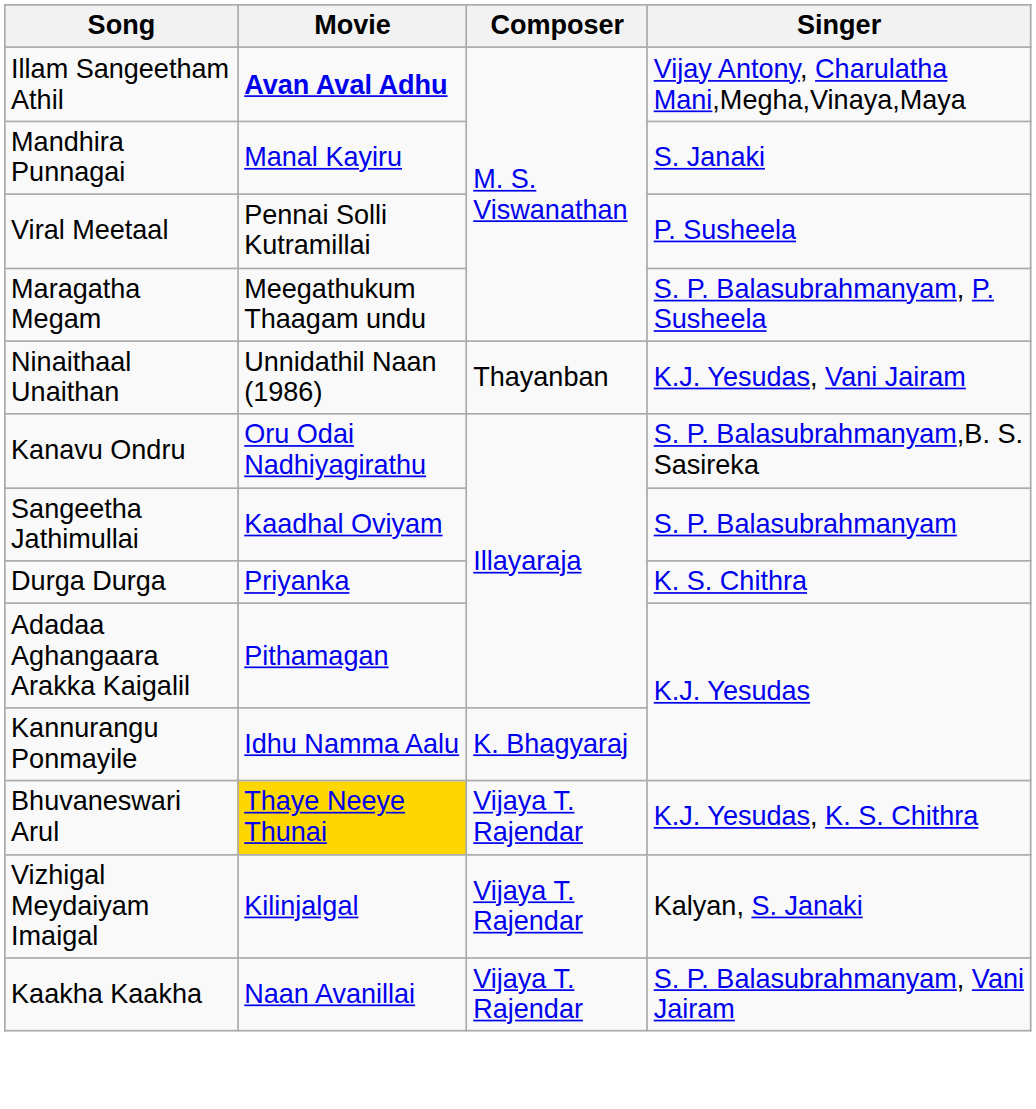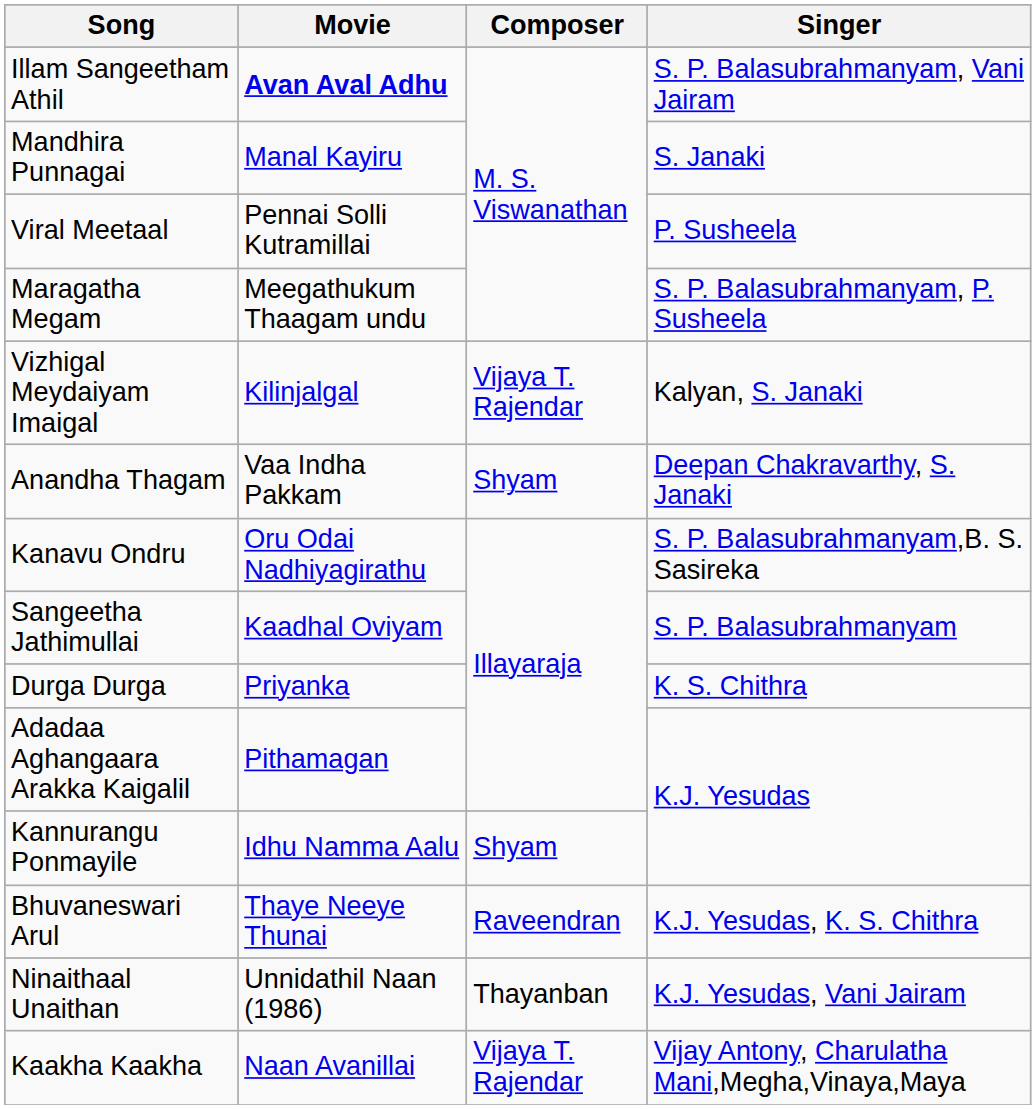Illam Sangeetham Athil | Singer: Vijay Antony, Charulatha Mani,Megha,Vinaya,Maya -> S. P. Balasubrahmanyam, Vani Jairam
rows swapped: Ninaithaal Unaithan <-> Vizhigal Meydaiyam Imaigal
+ row: Anandha Thagam | Vaa Indha Pakkam | Shyam | Deepan Chakravarthy, S. Janaki
Kannurangu Ponmayile | Composer: K. Bhagyaraj -> Shyam
Bhuvaneswari Arul | Movie: gold background -> no background
Bhuvaneswari Arul | Composer: Vijaya T. Rajendar -> Raveendran
Kaakha Kaakha | Singer: S. P. Balasubrahmanyam, Vani Jairam -> Vijay Antony, Charulatha Mani,Megha,Vinaya,Maya
